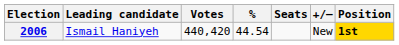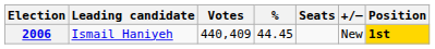2006 | Votes: 440,420 -> 440,409
2006 | %: 44.54 -> 44.45
